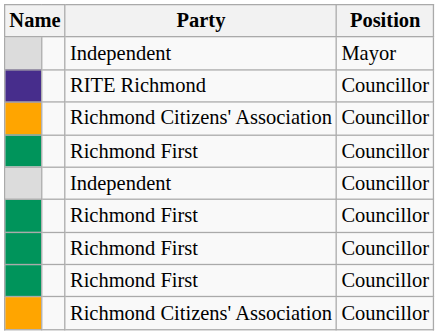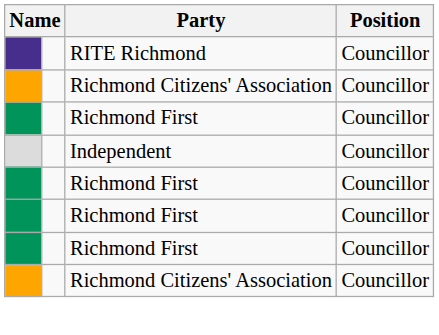- row: Independent | Mayor
